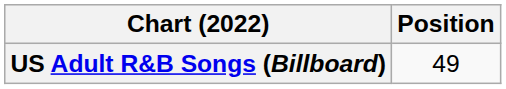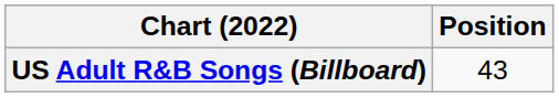US Adult R&B Songs (Billboard) | Position: 49 -> 43
